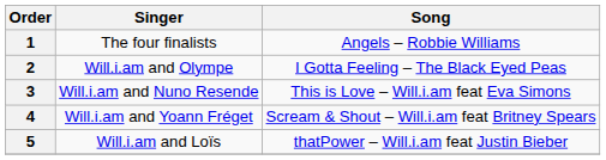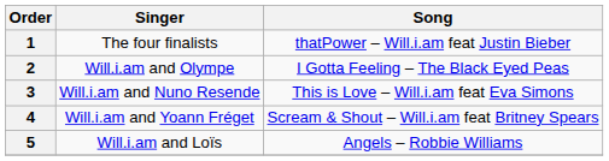1 | Song: Angels – Robbie Williams -> thatPower – Will.i.am feat Justin Bieber
5 | Song: thatPower – Will.i.am feat Justin Bieber -> Angels – Robbie Williams
